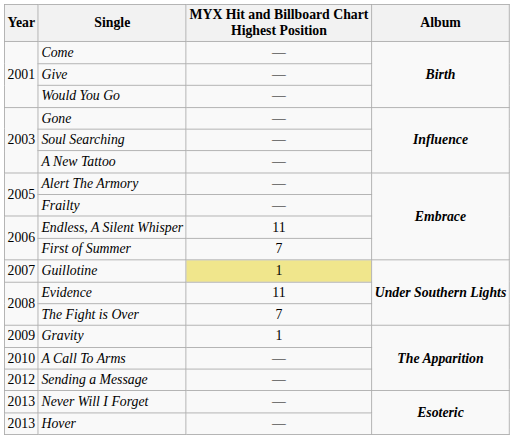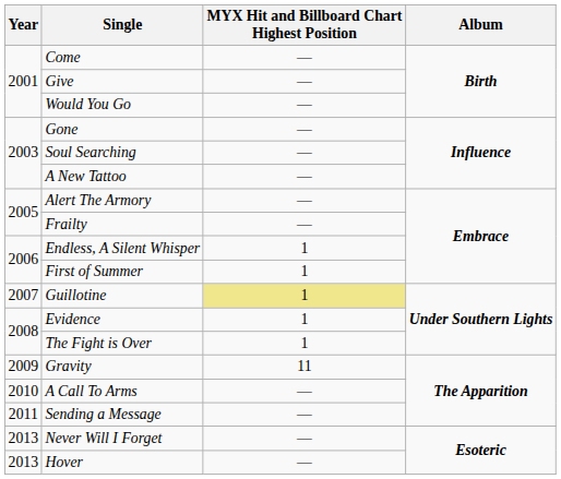Endless, A Silent Whisper | MYX Hit and Billboard Chart Highest Position: 11 -> 1
First of Summer | MYX Hit and Billboard Chart Highest Position: 7 -> 1
Evidence | MYX Hit and Billboard Chart Highest Position: 11 -> 1
The Fight is Over | MYX Hit and Billboard Chart Highest Position: 7 -> 1
Gravity | MYX Hit and Billboard Chart Highest Position: 1 -> 11
Sending a Message | Year: 2012 -> 2011
